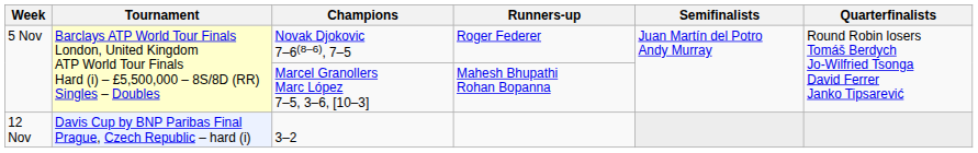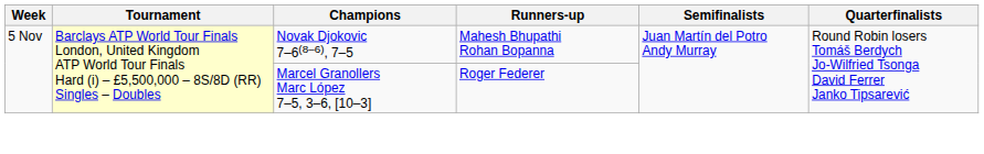Novak Djokovic 7–6(8–6), 7–5 | Runners-up: Roger Federer -> Mahesh Bhupathi Rohan Bopanna
Marcel Granollers Marc López 7–5, 3–6, [10–3] | Runners-up: Mahesh Bhupathi Rohan Bopanna -> Roger Federer
- row: 12 Nov | Davis Cup by BNP Paribas Final Prague, Czech Republic – hard (i) | 3–2
